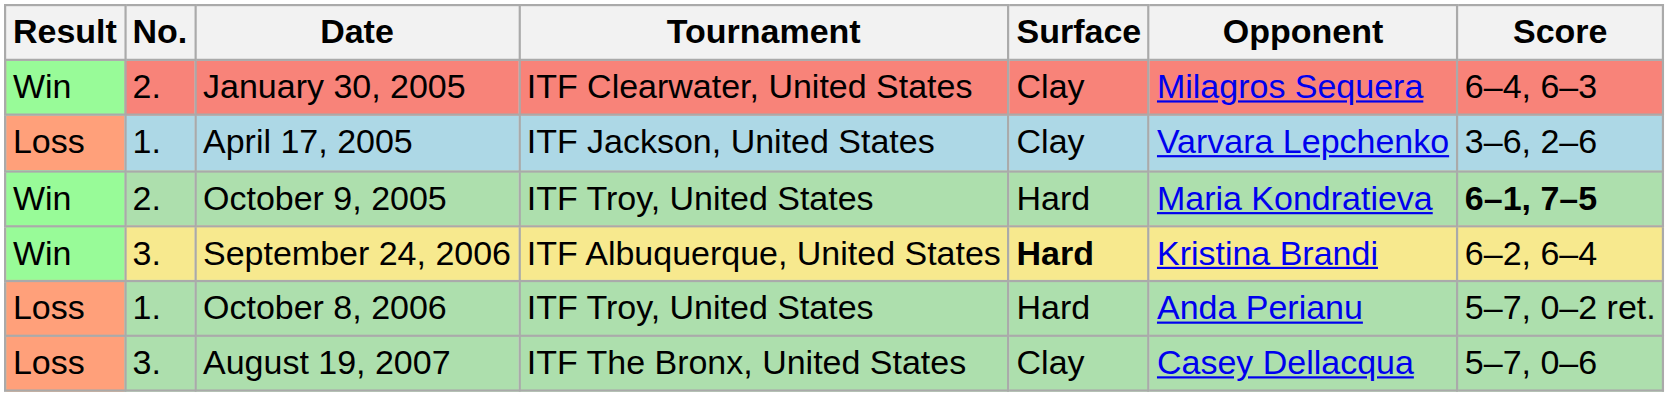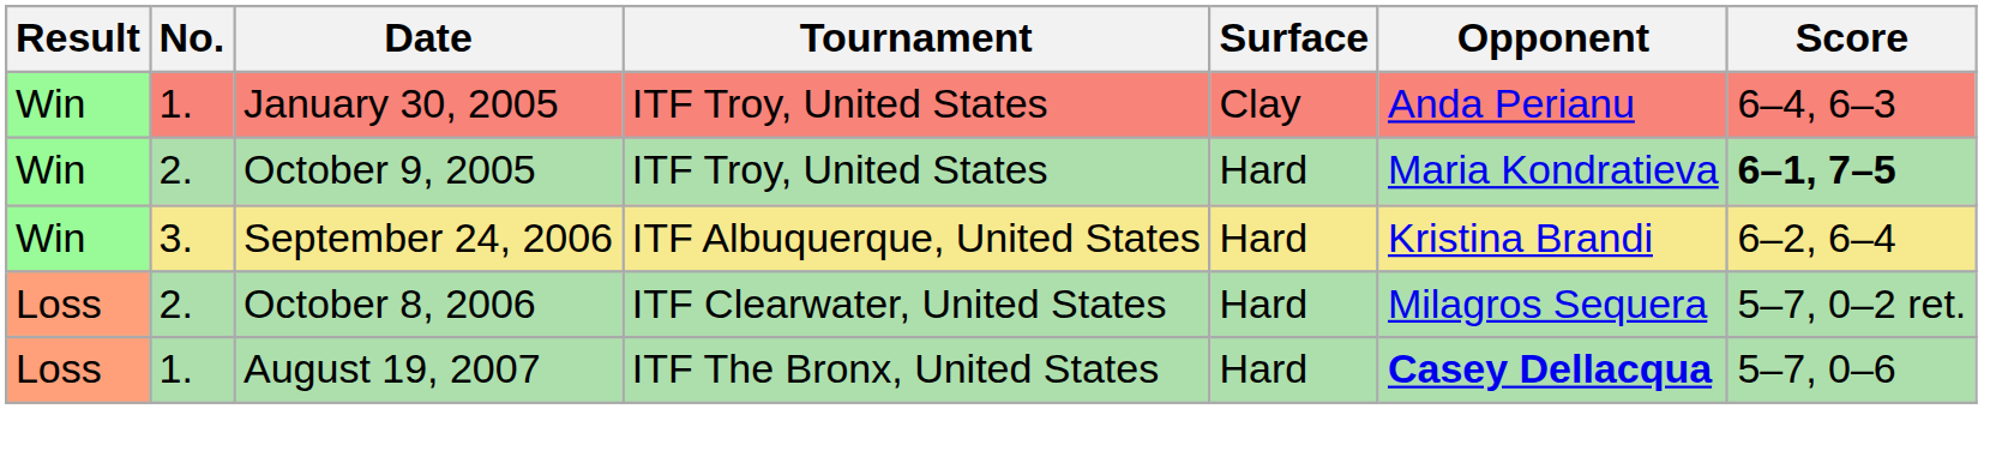January 30, 2005 | No.: 2. -> 1.
January 30, 2005 | Tournament: ITF Clearwater, United States -> ITF Troy, United States
January 30, 2005 | Opponent: Milagros Sequera -> Anda Perianu
- row: Loss | 1. | April 17, 2005 | ITF Jackson, United States | Clay | Varvara Lepchenko | 3–6, 2–6
September 24, 2006 | Surface: bold -> normal
October 8, 2006 | No.: 1. -> 2.
October 8, 2006 | Tournament: ITF Troy, United States -> ITF Clearwater, United States
October 8, 2006 | Opponent: Anda Perianu -> Milagros Sequera
August 19, 2007 | No.: 3. -> 1.
August 19, 2007 | Surface: Clay -> Hard
August 19, 2007 | Opponent: normal -> bold
